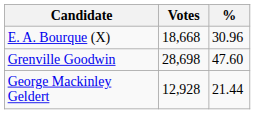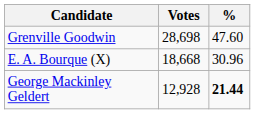rows swapped: Grenville Goodwin <-> E. A. Bourque (X)
George Mackinley Geldert | %: normal -> bold
